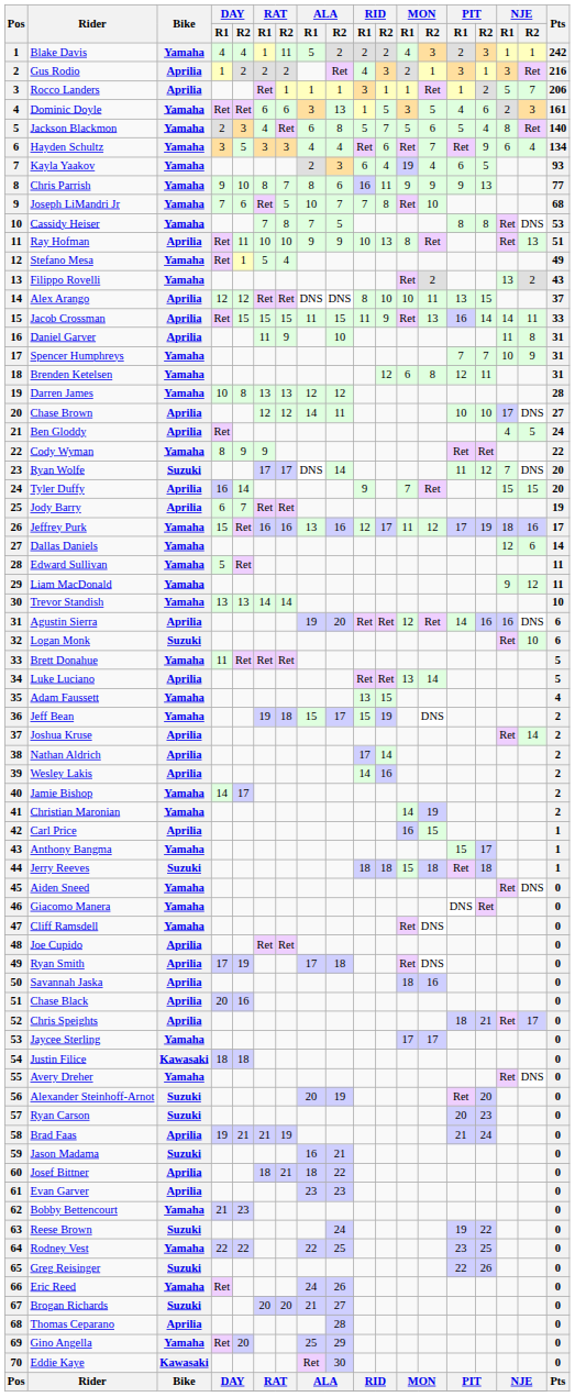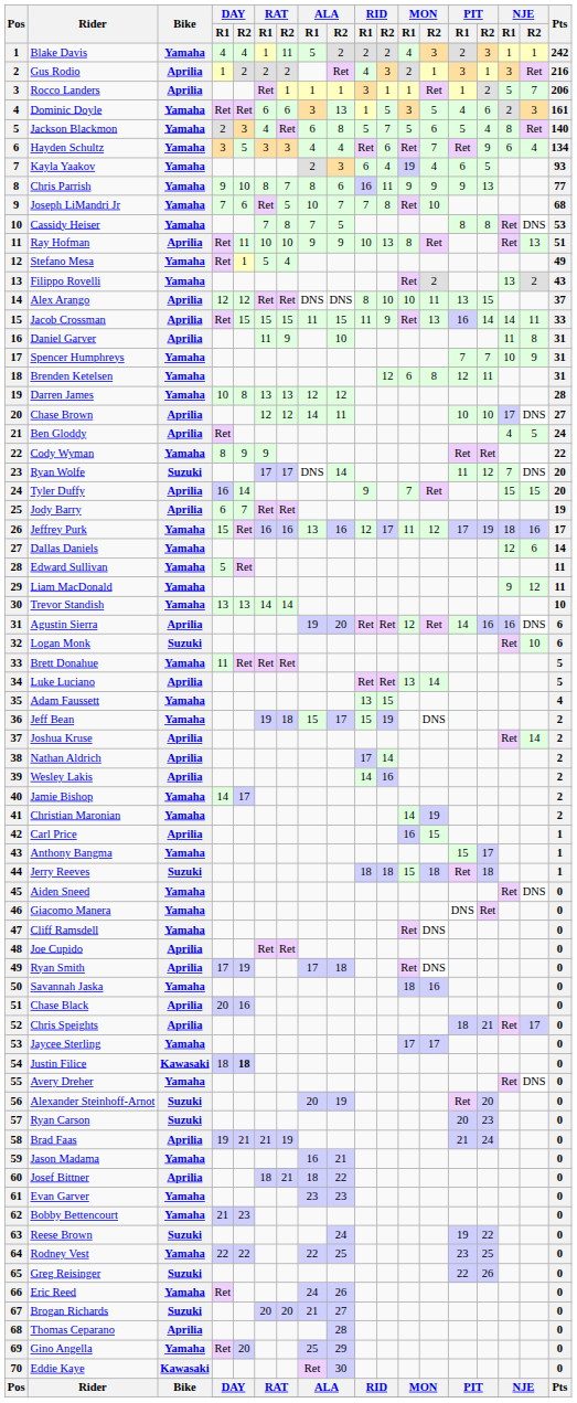Savannah Jaska | Bike: Aprilia -> Yamaha
Justin Filice | DAY / R2: normal -> bold
Jason Madama | Bike: Suzuki -> Yamaha
Evan Garver | Bike: Aprilia -> Yamaha
